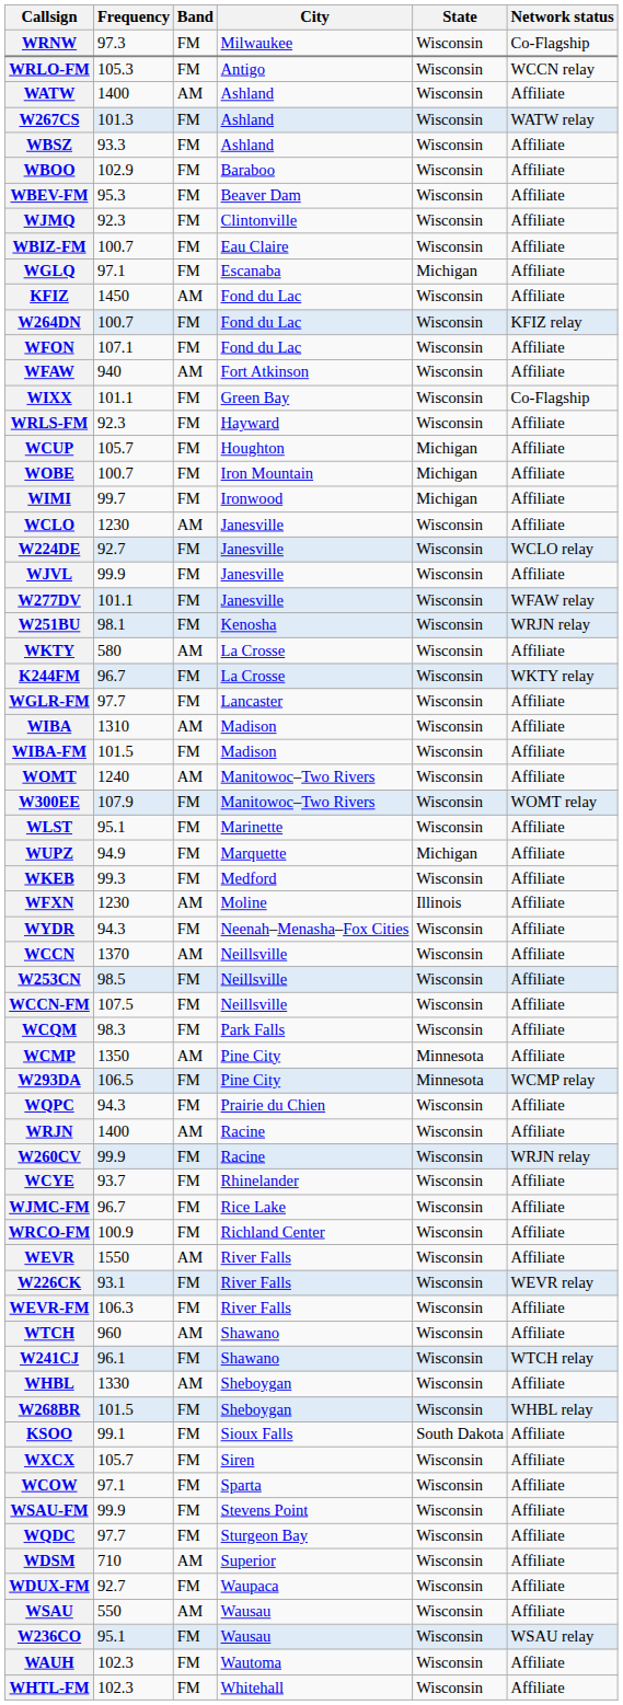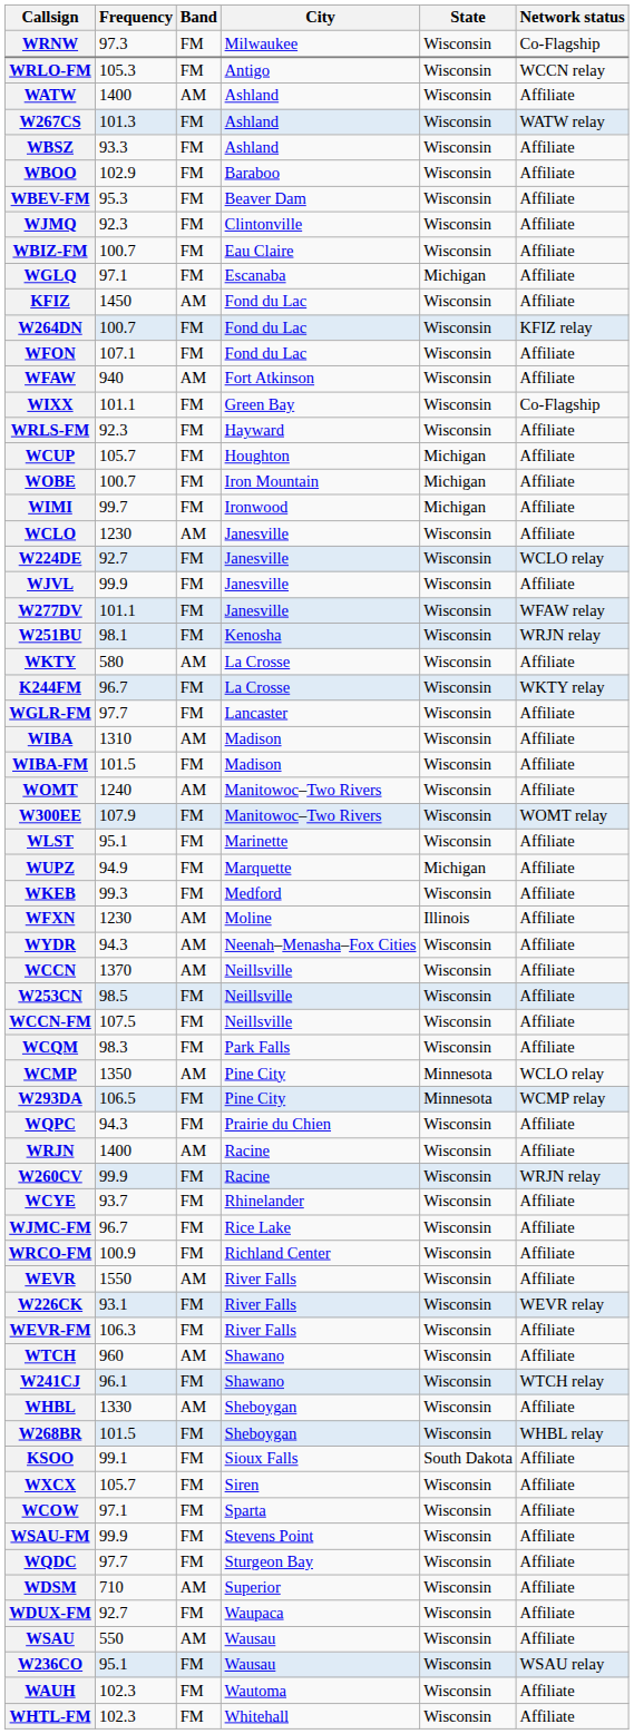WYDR | Band: FM -> AM
WCMP | Network status: Affiliate -> WCLO relay
